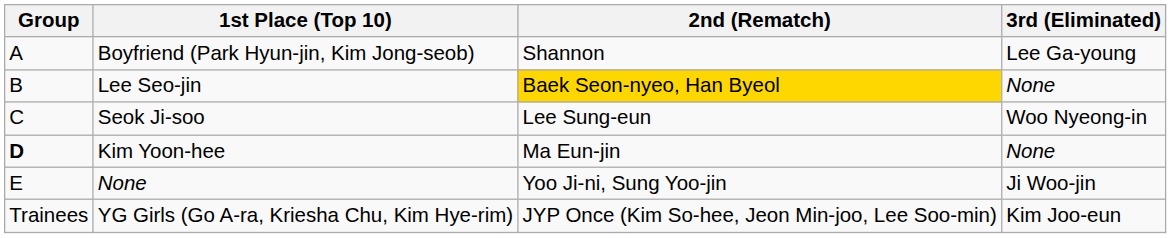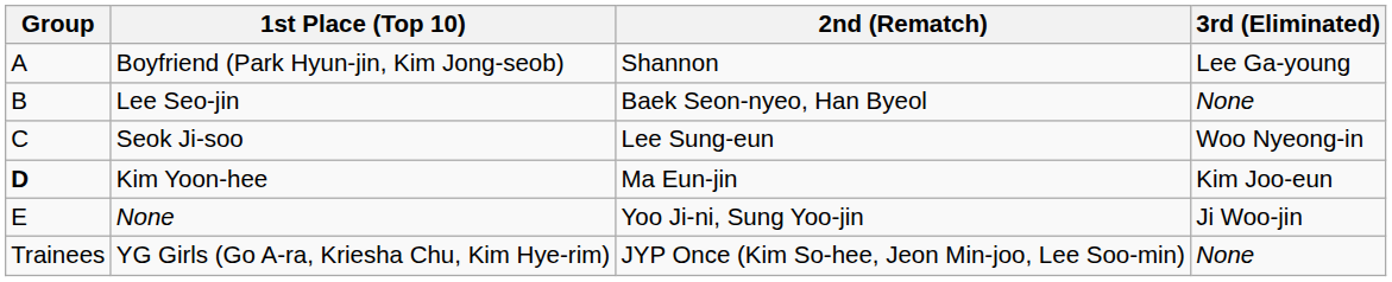Lee Seo-jin | 2nd (Rematch): gold background -> no background
Kim Yoon-hee | 3rd (Eliminated): None -> Kim Joo-eun
YG Girls (Go A-ra, Kriesha Chu, Kim Hye-rim) | 3rd (Eliminated): Kim Joo-eun -> None
